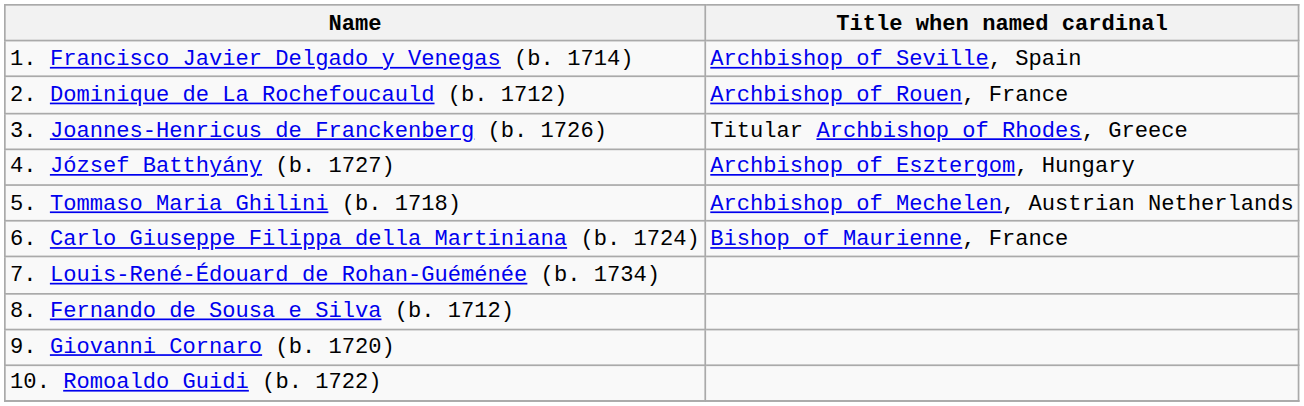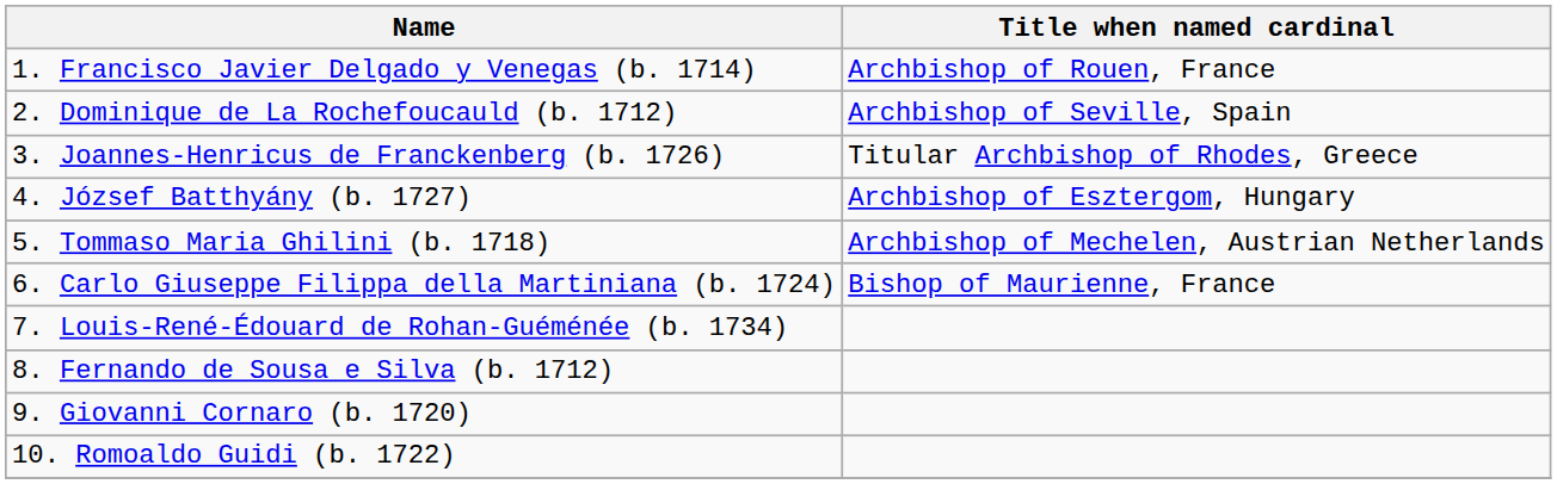1. Francisco Javier Delgado y Venegas (b. 1714) | Title when named cardinal: Archbishop of Seville, Spain -> Archbishop of Rouen, France
2. Dominique de La Rochefoucauld (b. 1712) | Title when named cardinal: Archbishop of Rouen, France -> Archbishop of Seville, Spain
